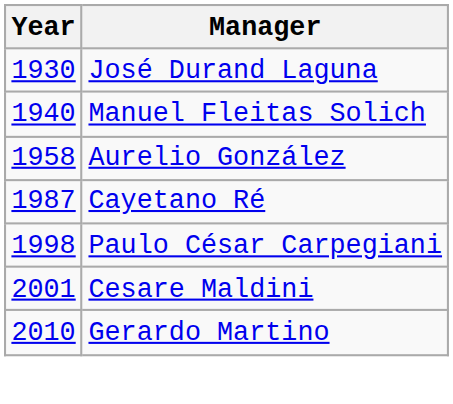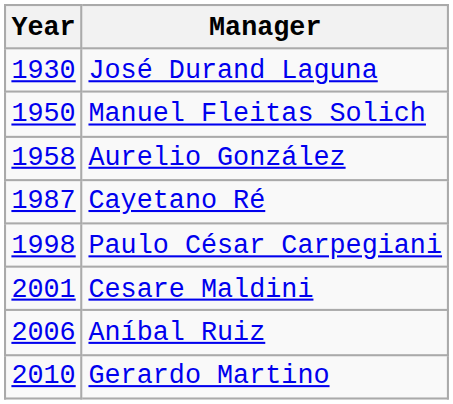Manuel Fleitas Solich | Year: 1940 -> 1950
+ row: 2006 | Aníbal Ruiz
